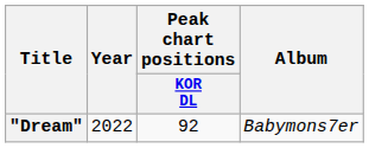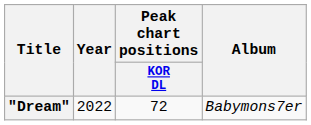"Dream" | Peak chart positions / KOR DL: 92 -> 72
